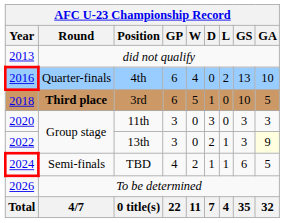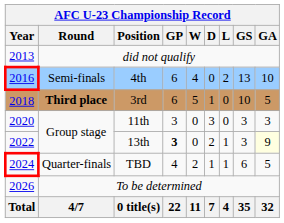4th | Round: Quarter-finals -> Semi-finals
13th | GP: normal -> bold
TBD | Round: Semi-finals -> Quarter-finals
